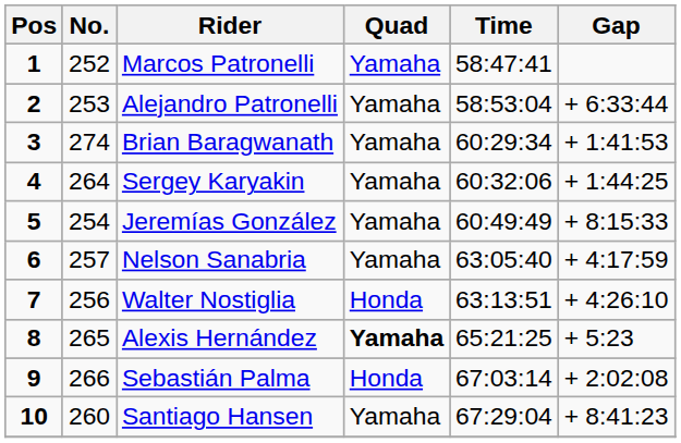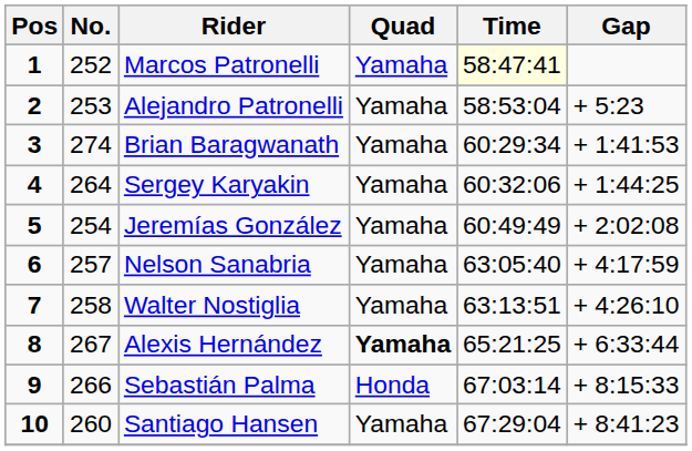Marcos Patronelli | Time: no background -> lightyellow background
Alejandro Patronelli | Gap: + 6:33:44 -> + 5:23
Jeremías González | Gap: + 8:15:33 -> + 2:02:08
Walter Nostiglia | No.: 256 -> 258
Walter Nostiglia | Quad: Honda -> Yamaha
Alexis Hernández | No.: 265 -> 267
Alexis Hernández | Gap: + 5:23 -> + 6:33:44
Sebastián Palma | Gap: + 2:02:08 -> + 8:15:33
